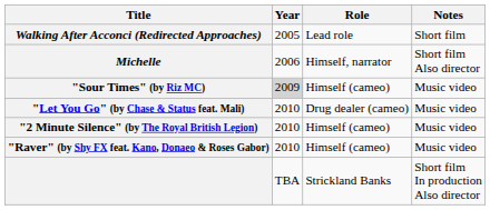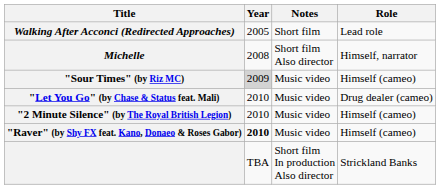columns swapped: Role <-> Notes
Michelle | Year: 2006 -> 2008
"Raver" (by Shy FX feat. Kano, Donaeo & Roses Gabor) | Year: normal -> bold
